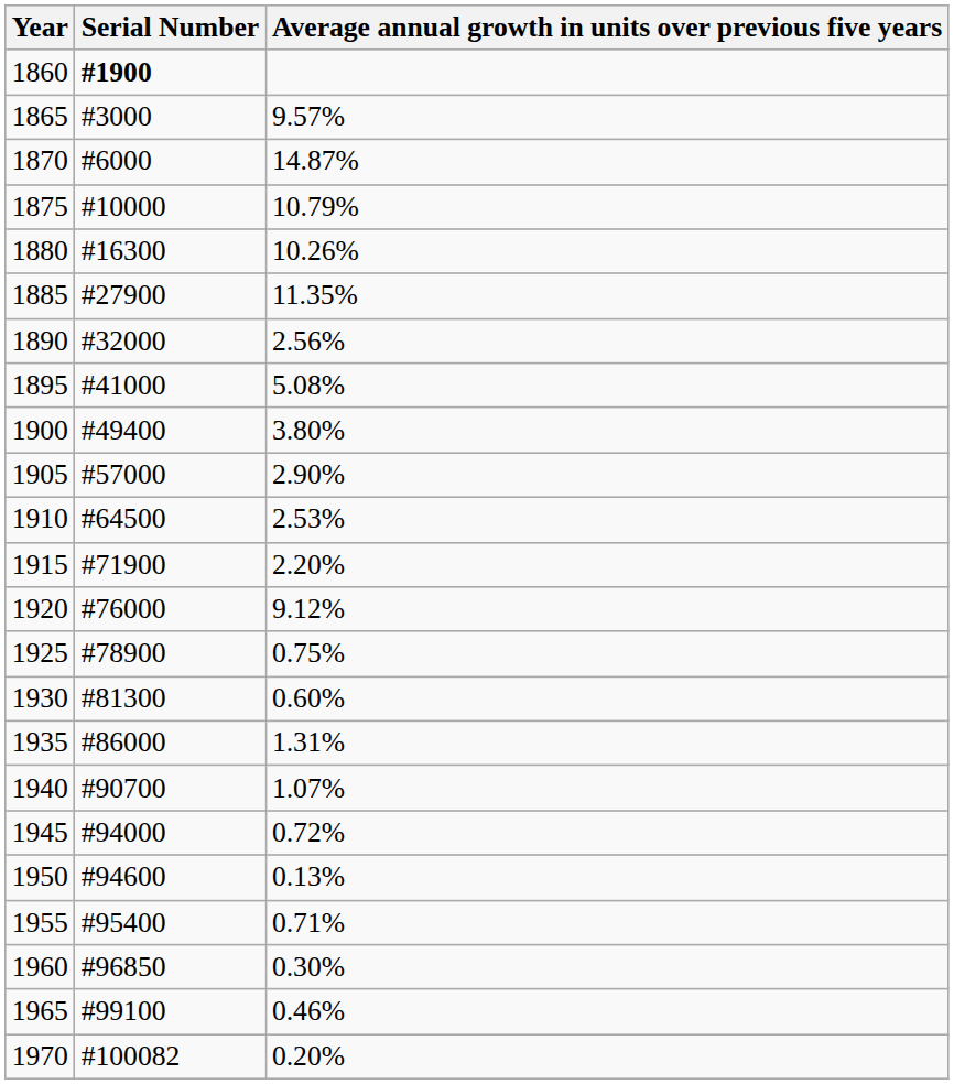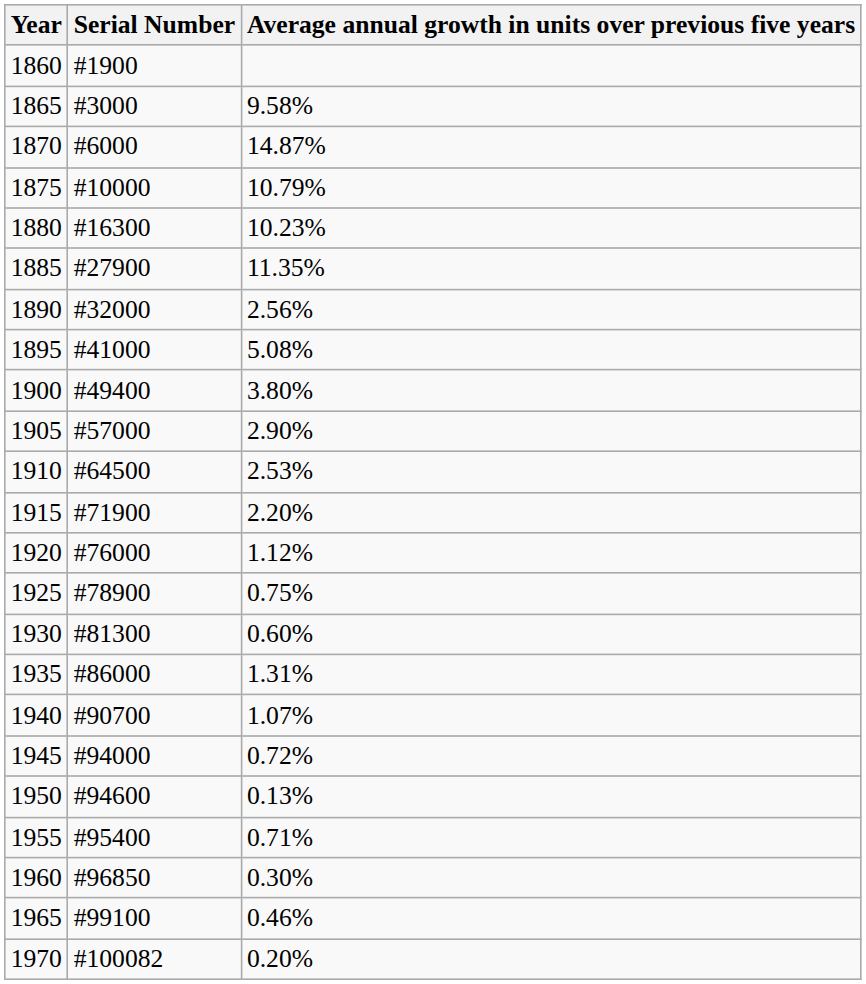1860 | Serial Number: bold -> normal
1865 | Average annual growth in units over previous five years: 9.57% -> 9.58%
1880 | Average annual growth in units over previous five years: 10.26% -> 10.23%
1920 | Average annual growth in units over previous five years: 9.12% -> 1.12%
